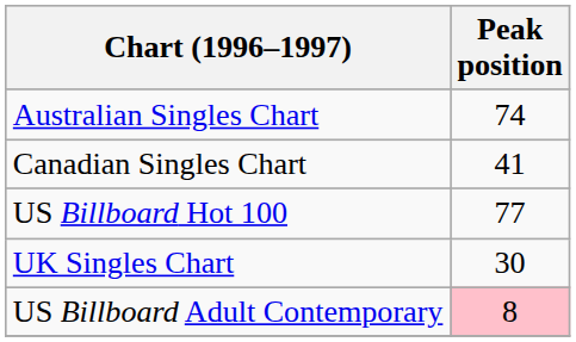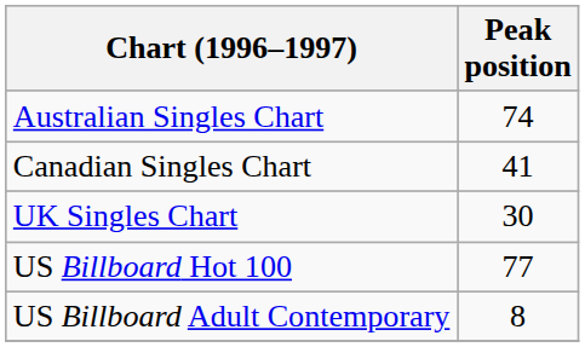rows swapped: UK Singles Chart <-> US Billboard Hot 100
US Billboard Adult Contemporary | Peak position: pink background -> no background
